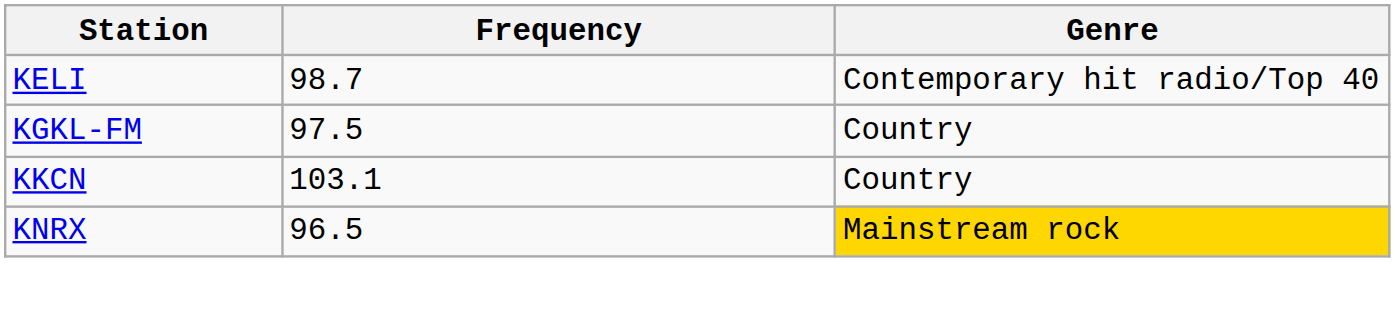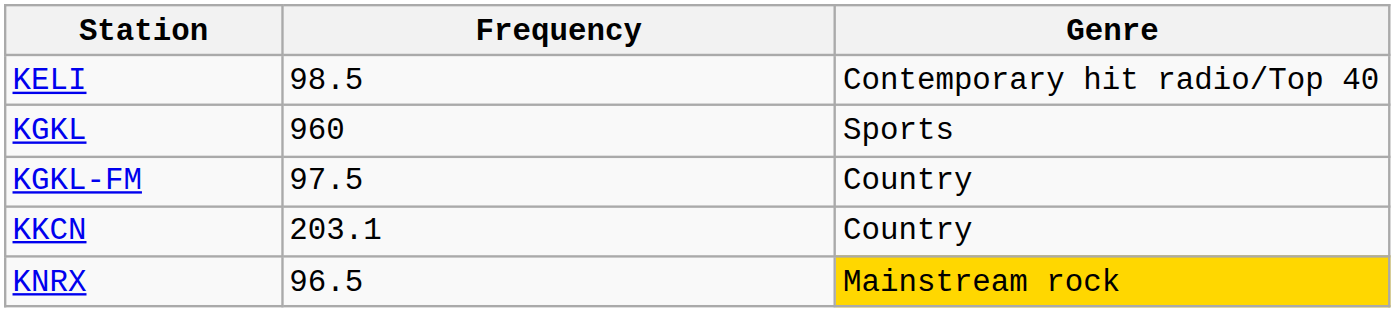KELI | Frequency: 98.7 -> 98.5
+ row: KGKL | 960 | Sports
KKCN | Frequency: 103.1 -> 203.1
